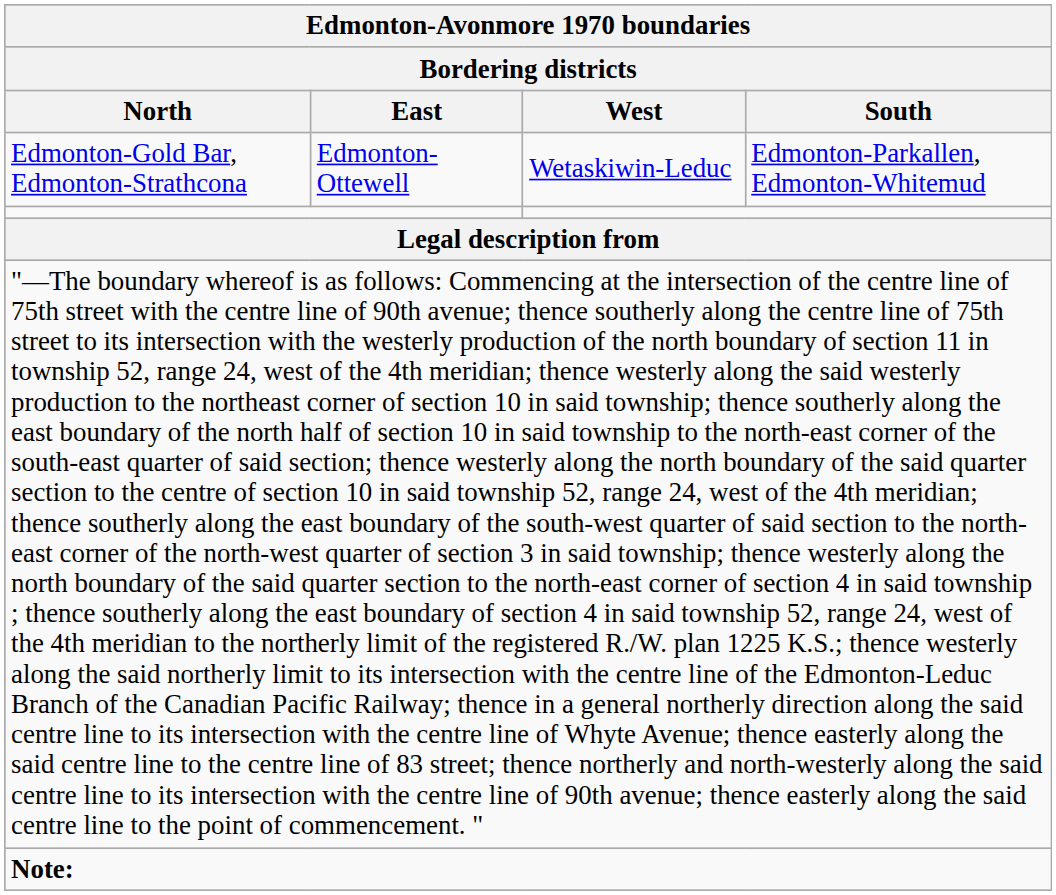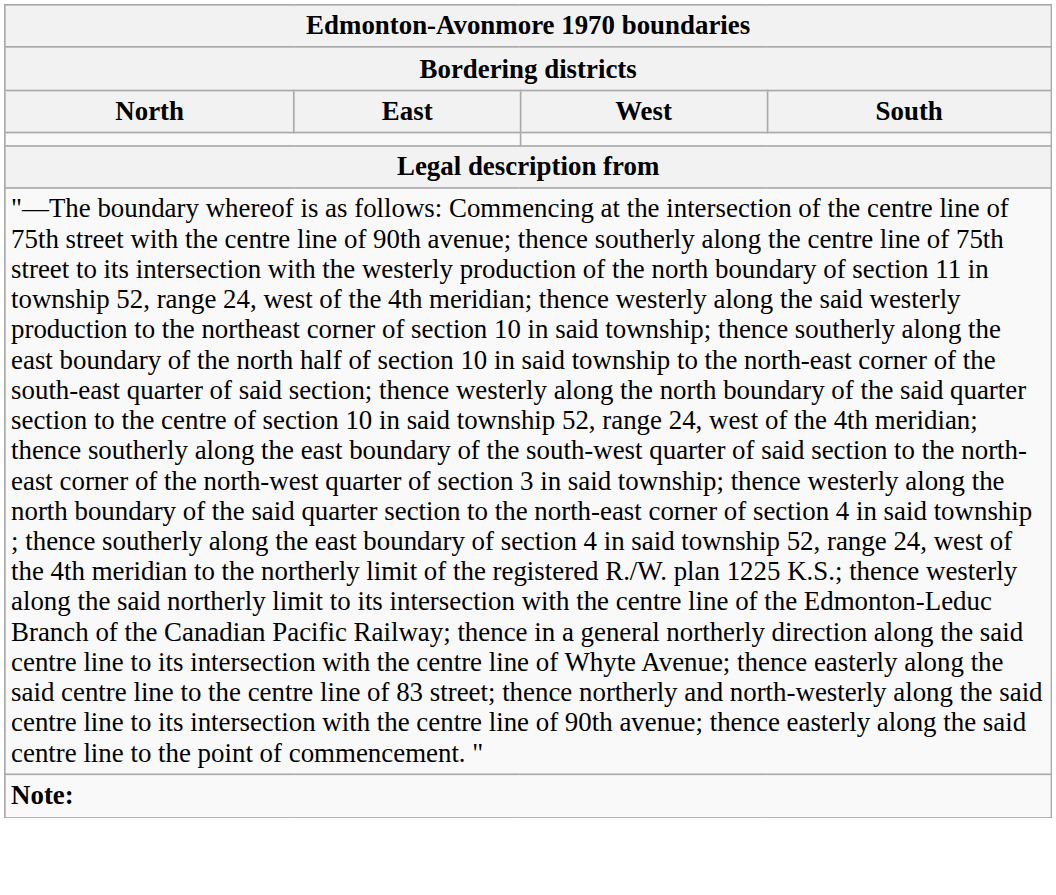- row: Edmonton-Gold Bar, Edmonton-Strathcona | Edmonton-Ottewell | Wetaskiwin-Leduc | Edmonton-Parkallen, Edmonton-Whitemud
